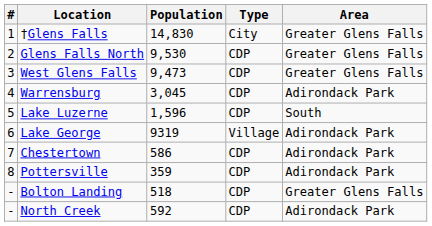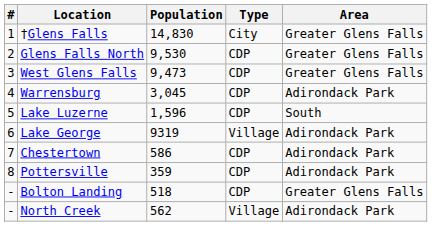North Creek | Population: 592 -> 562
North Creek | Type: CDP -> Village
